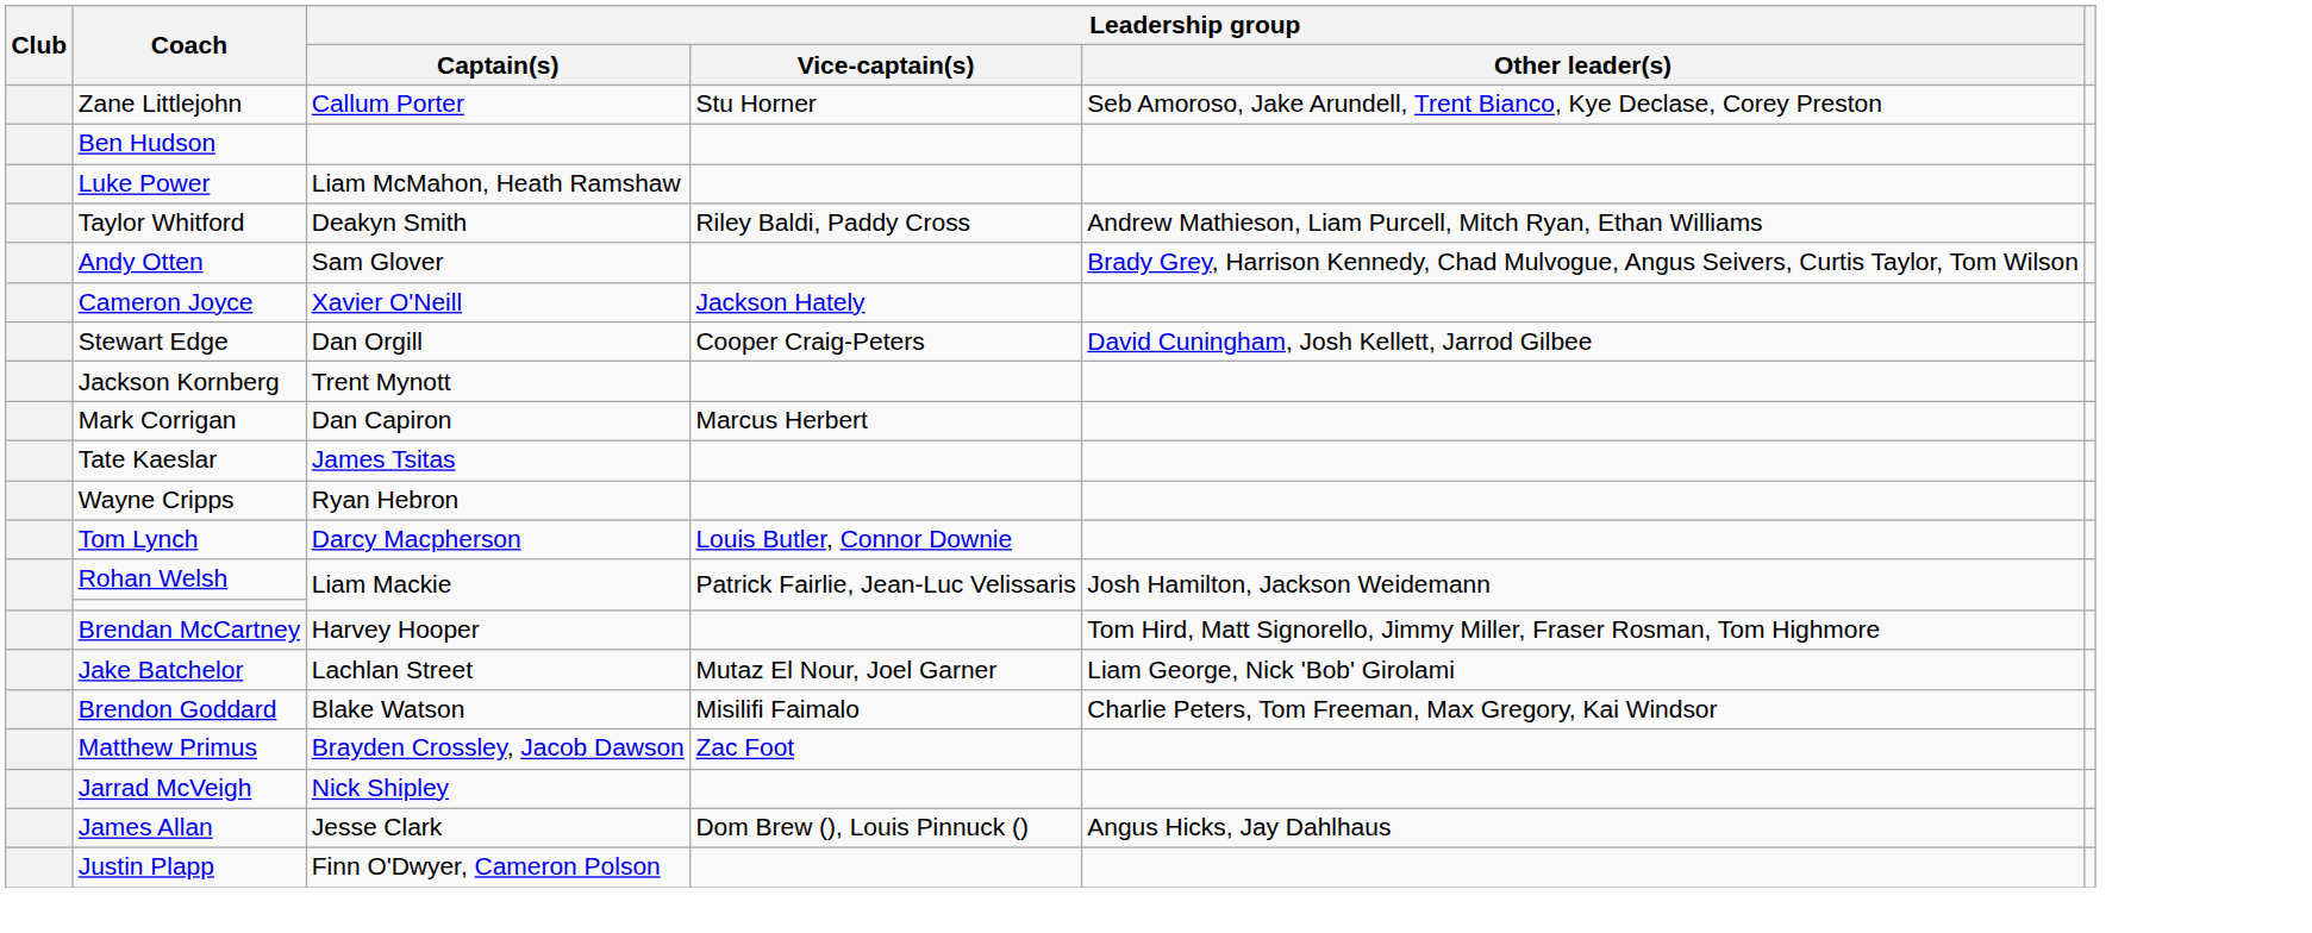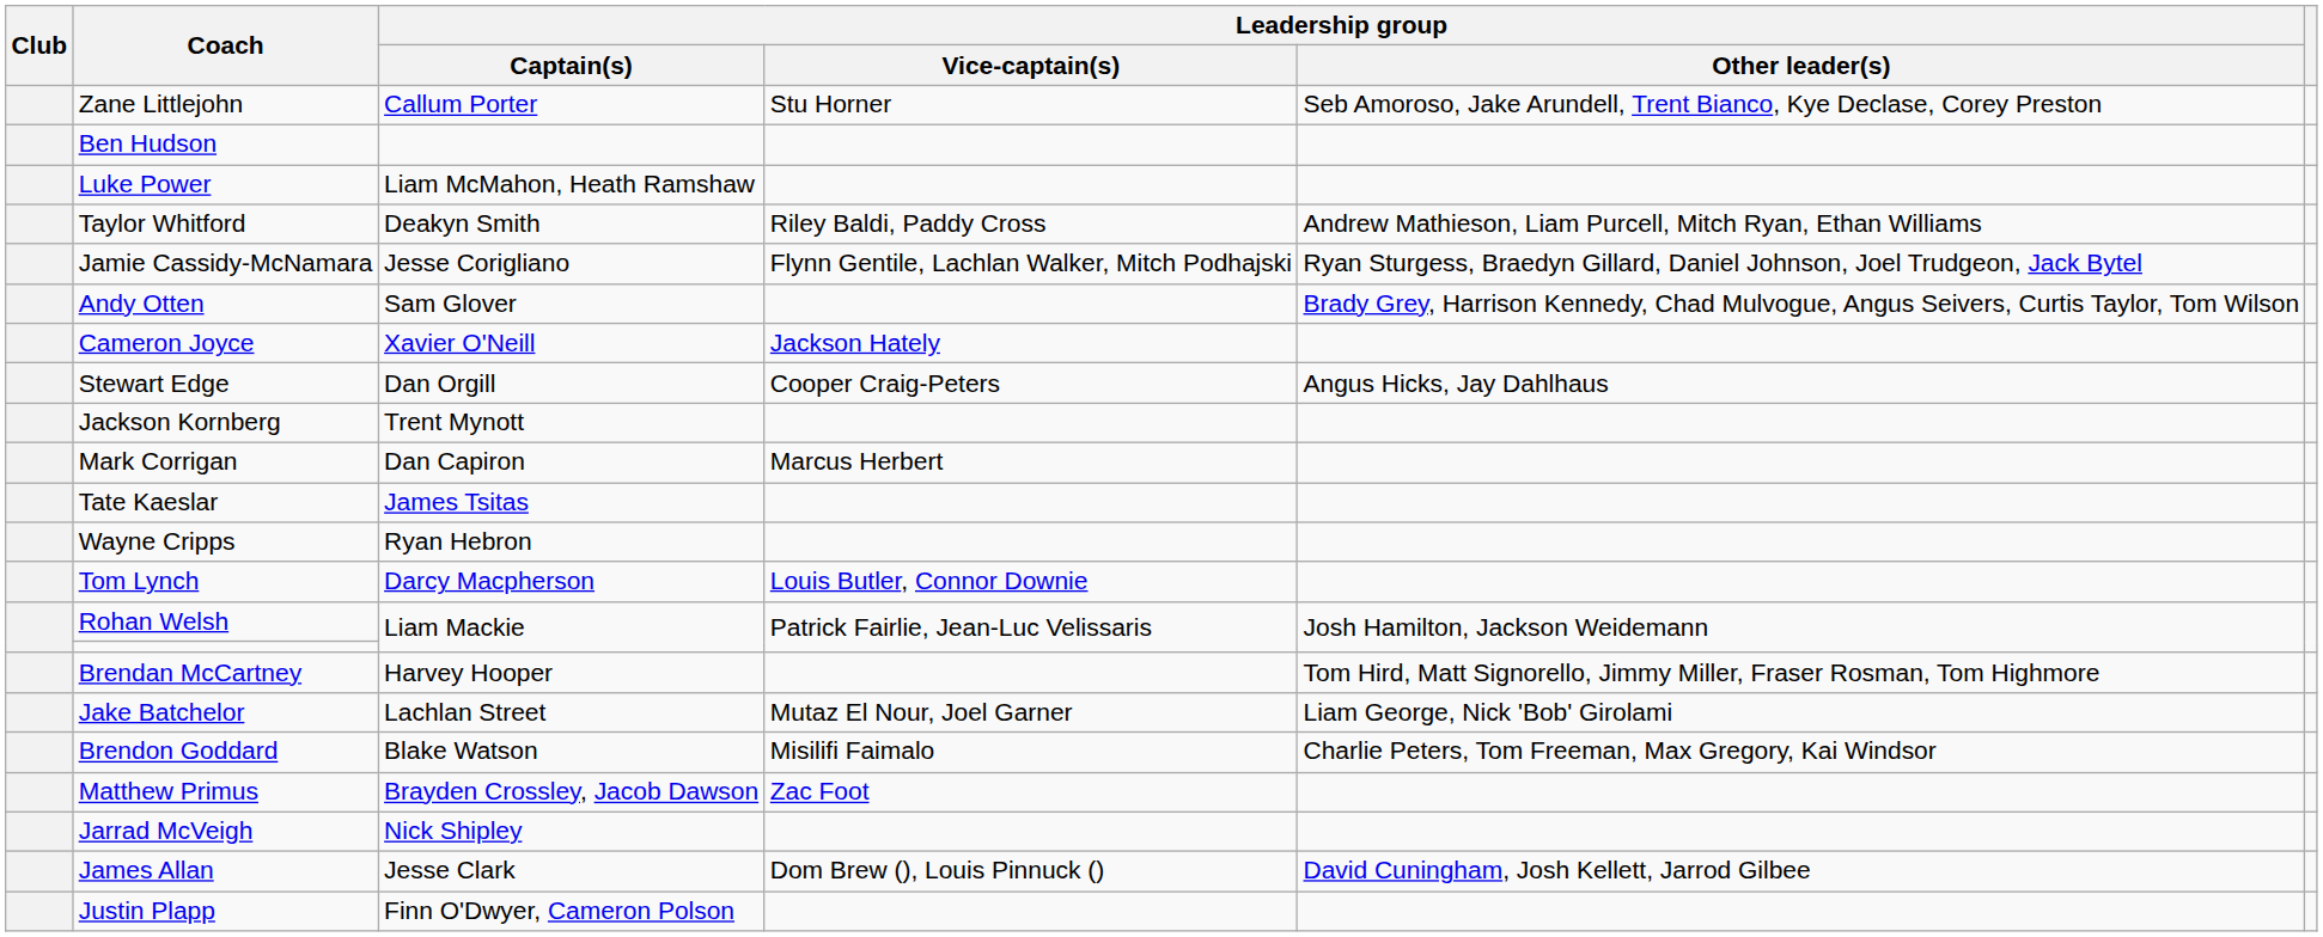+ row: Jamie Cassidy-McNamara | Jesse Corigliano | Flynn Gentile, Lachlan Walker, Mitch Podhajski | Ryan Sturgess, Braedyn Gillard, Daniel Johnson, Joel Trudgeon, Jack Bytel
Stewart Edge | Leadership group / Other leader(s): David Cuningham, Josh Kellett, Jarrod Gilbee -> Angus Hicks, Jay Dahlhaus
James Allan | Leadership group / Other leader(s): Angus Hicks, Jay Dahlhaus -> David Cuningham, Josh Kellett, Jarrod Gilbee
